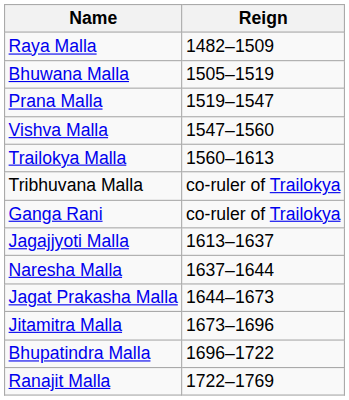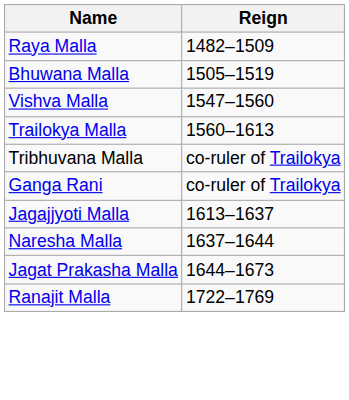- row: Prana Malla | 1519–1547
- row: Jitamitra Malla | 1673–1696
- row: Bhupatindra Malla | 1696–1722
